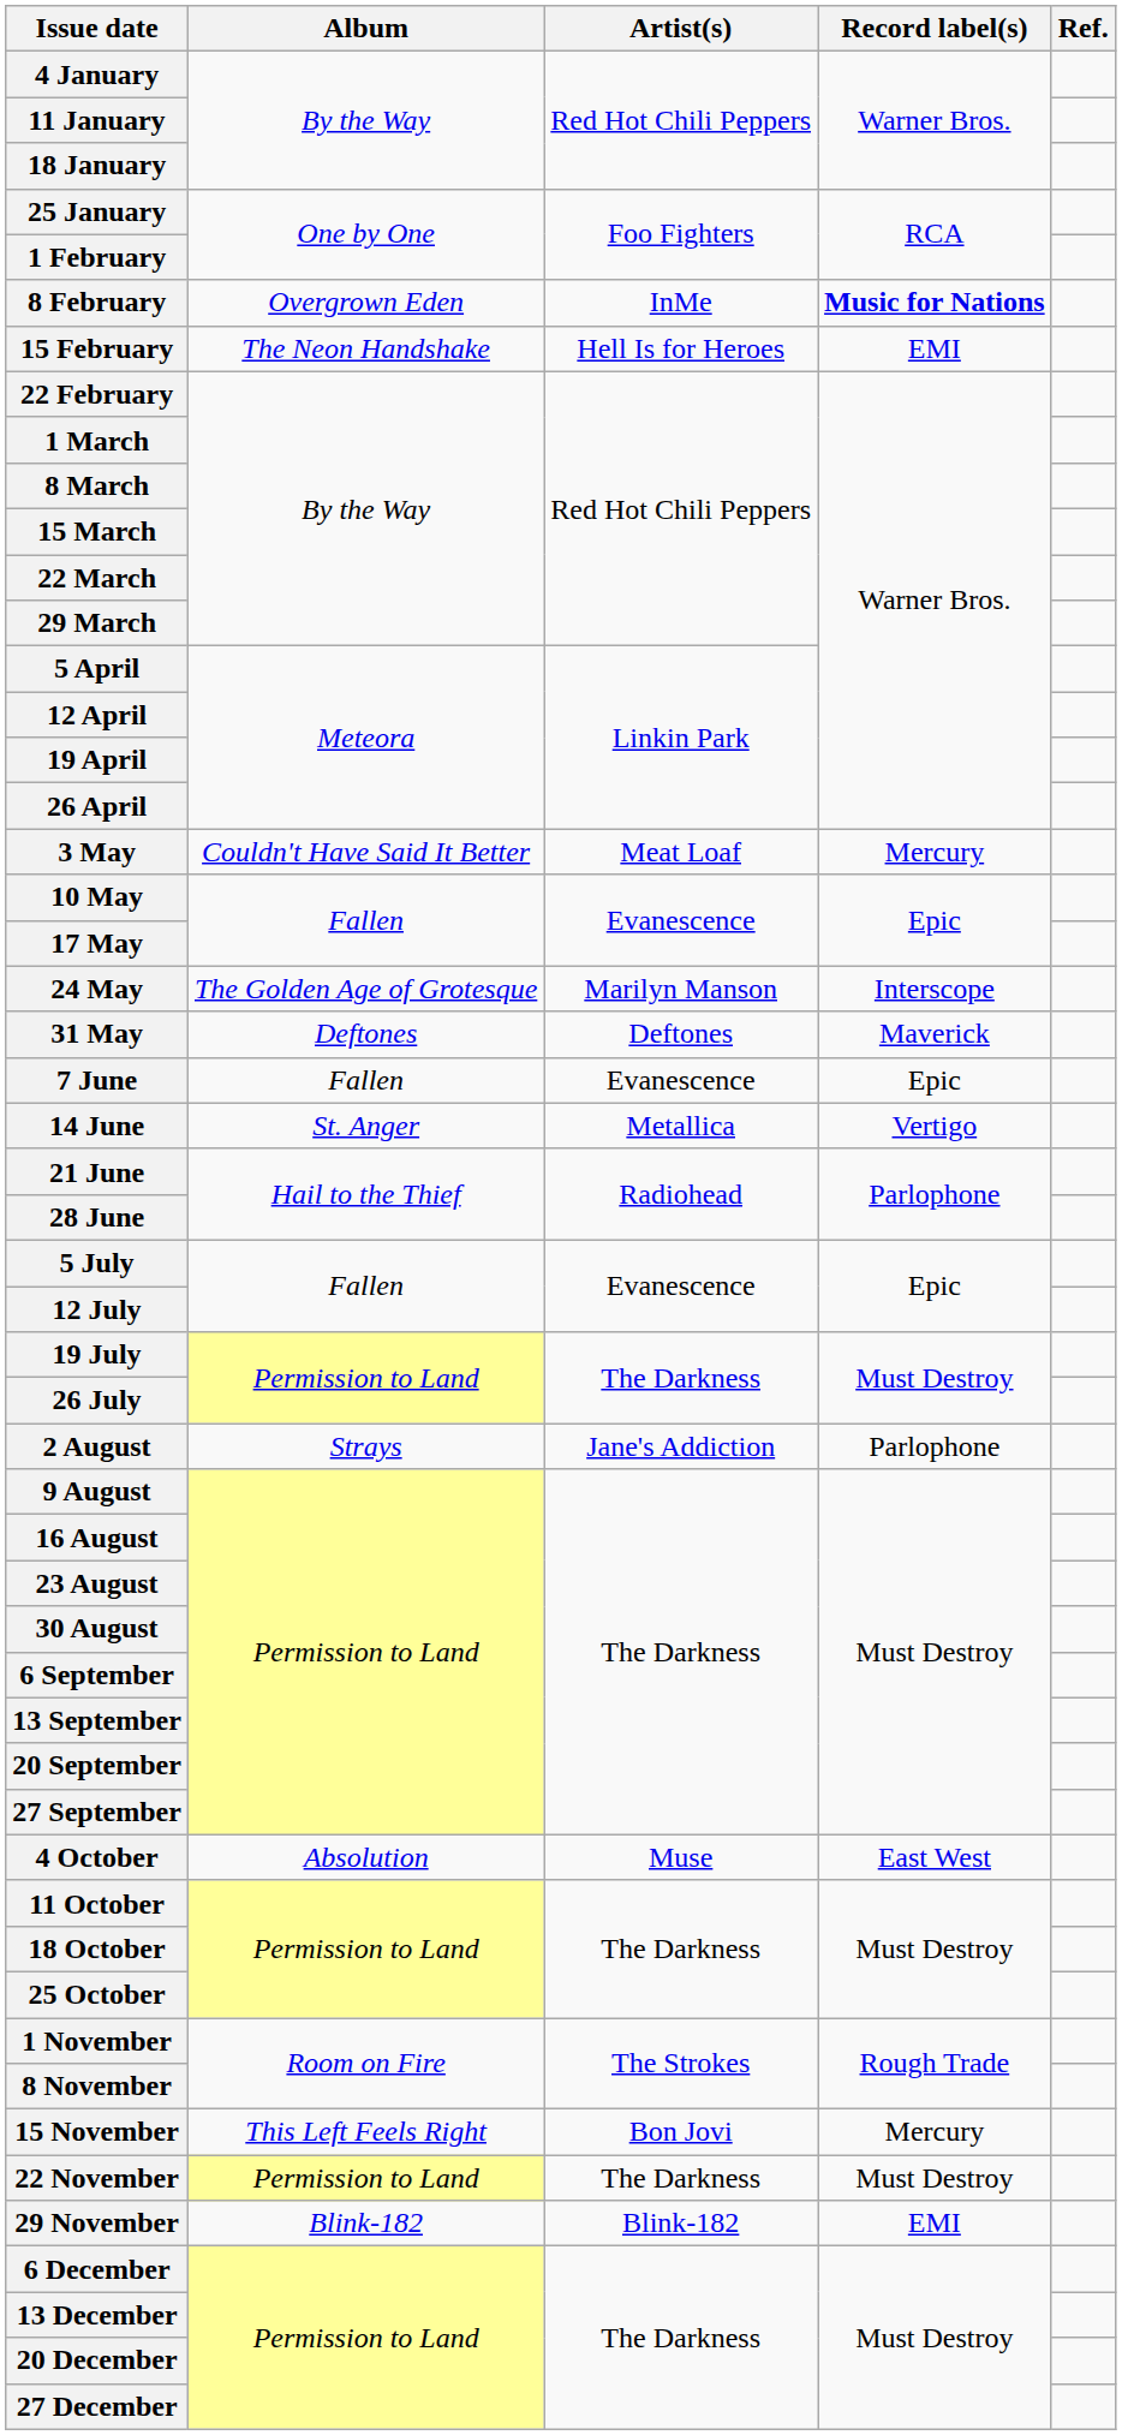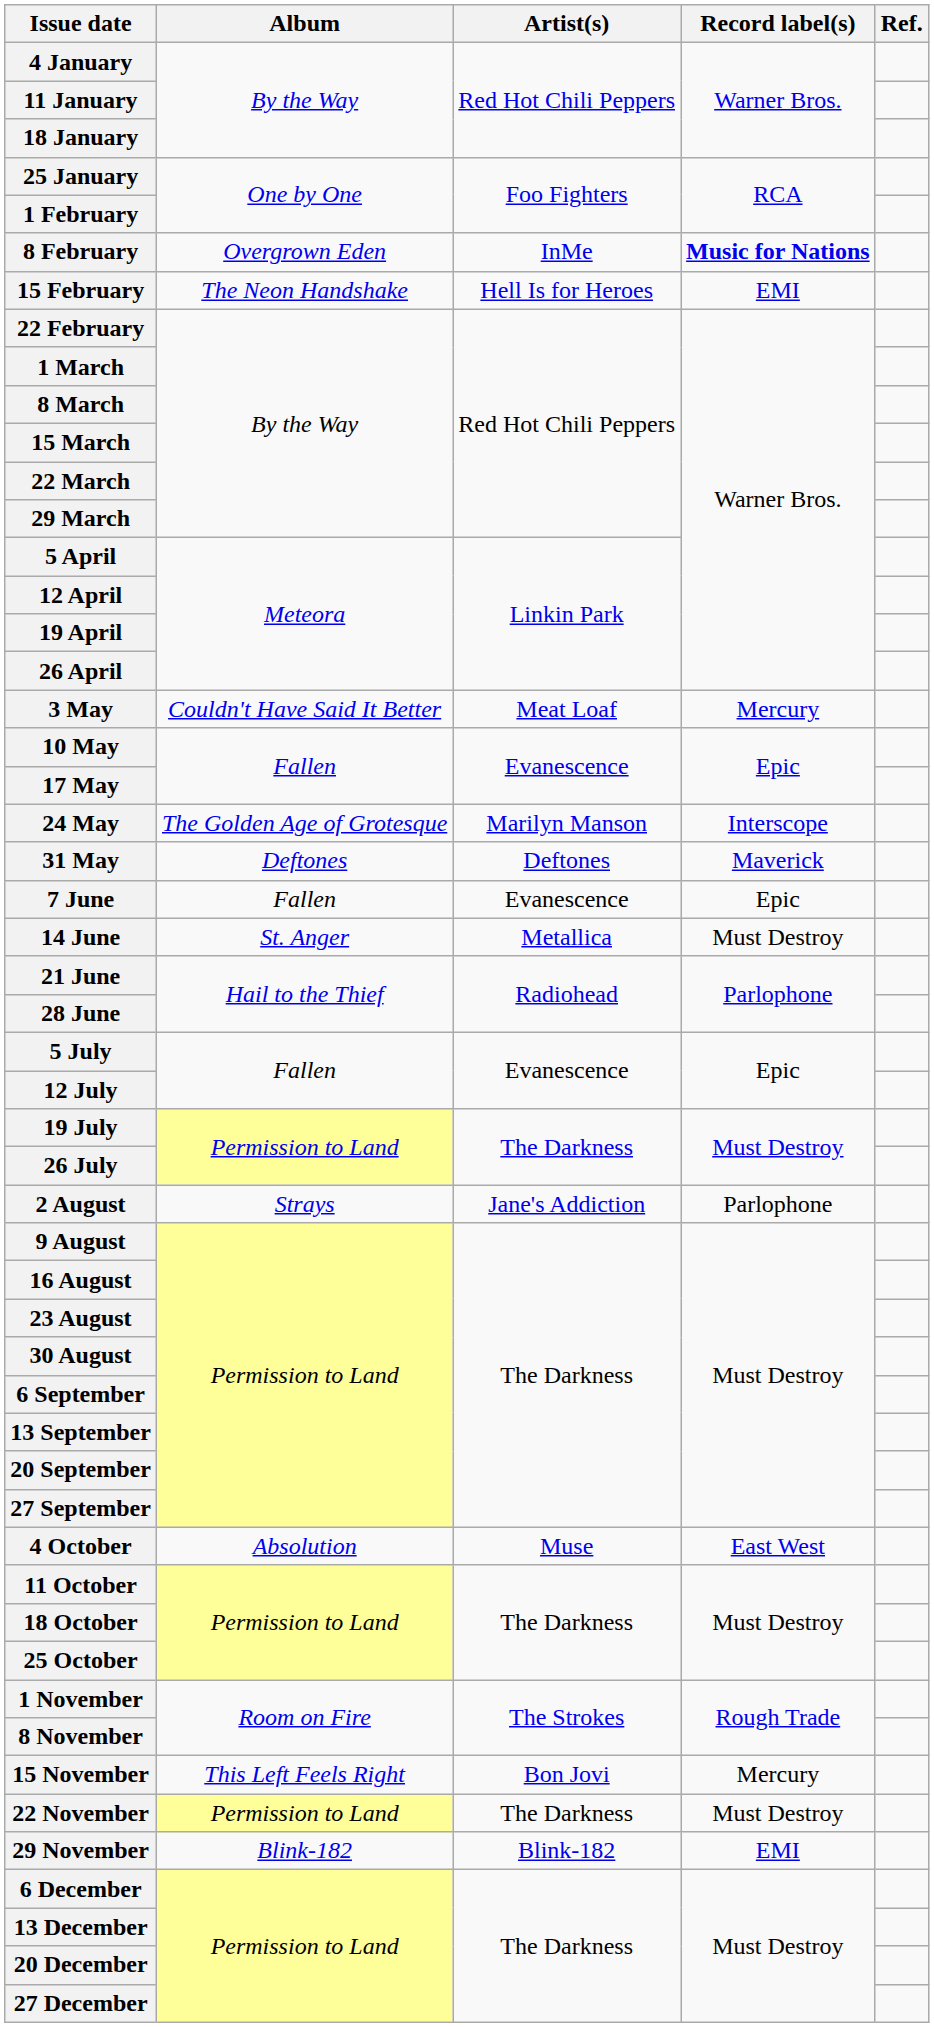14 June | Record label(s): Vertigo -> Must Destroy
